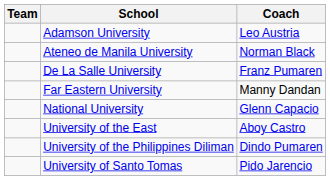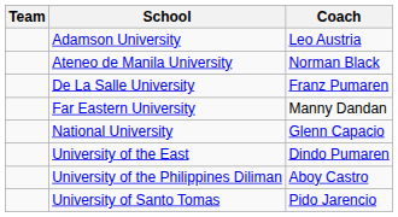University of the East | Coach: Aboy Castro -> Dindo Pumaren
University of the Philippines Diliman | Coach: Dindo Pumaren -> Aboy Castro
